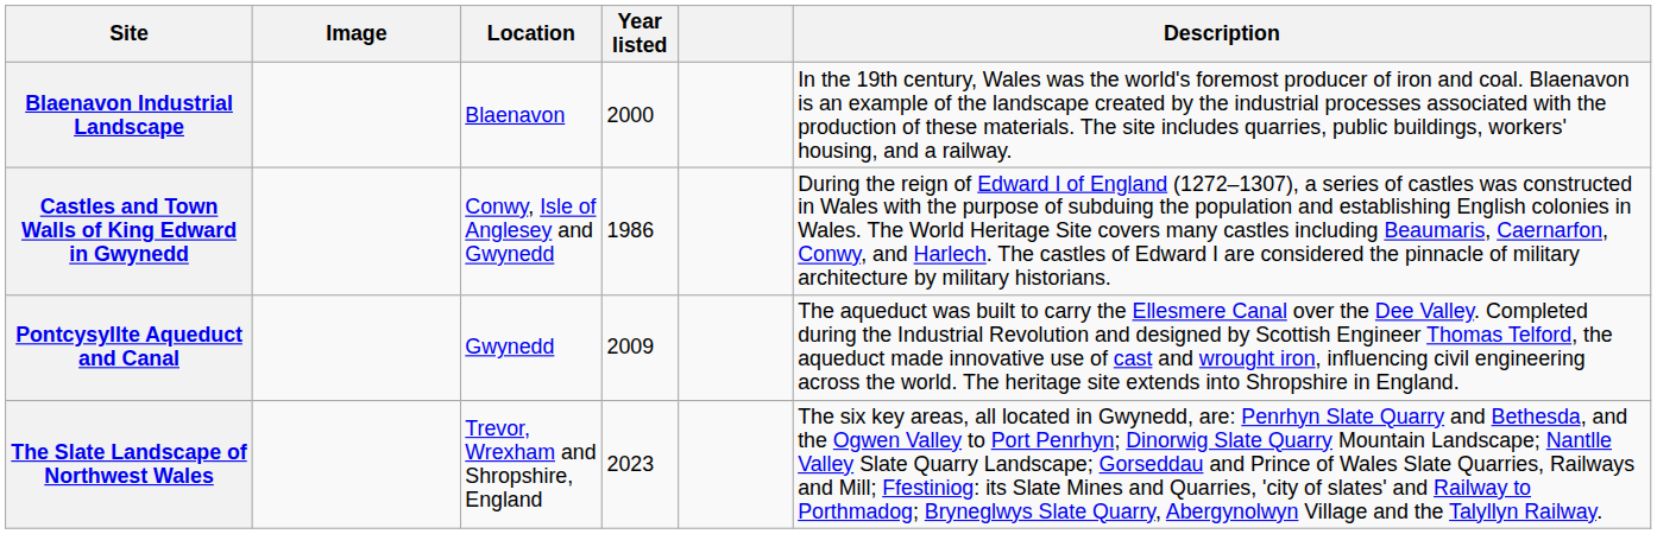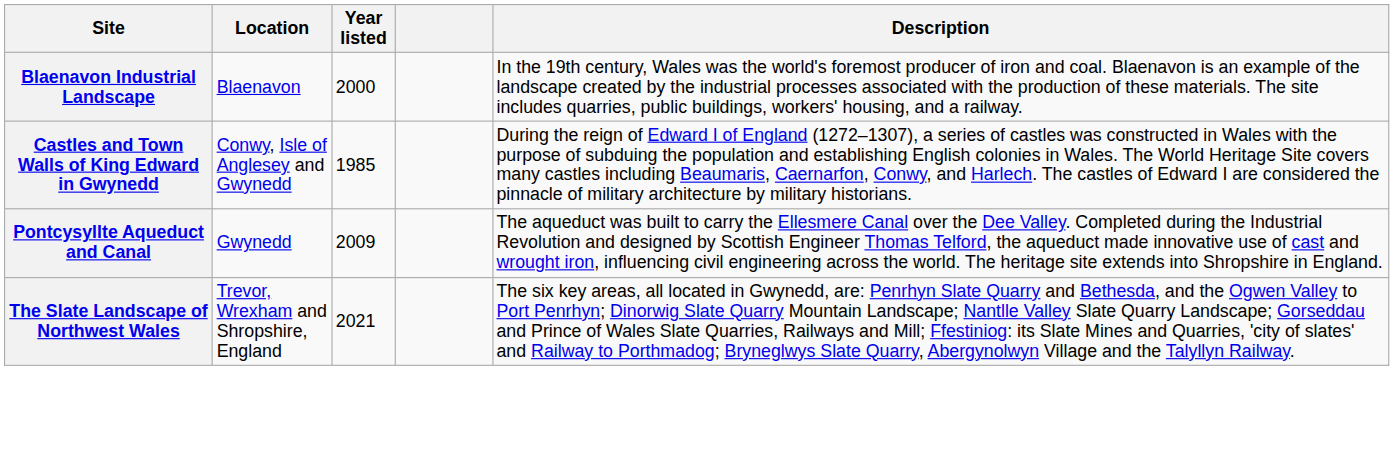- column: Image
Castles and Town Walls of King Edward in Gwynedd | Year listed: 1986 -> 1985
The Slate Landscape of Northwest Wales | Year listed: 2023 -> 2021
